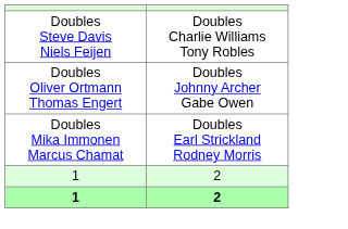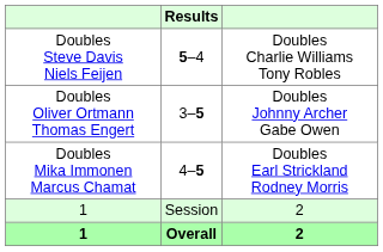+ column: Results | 5–4 | 3–5 | 4–5 | Session | Overall
